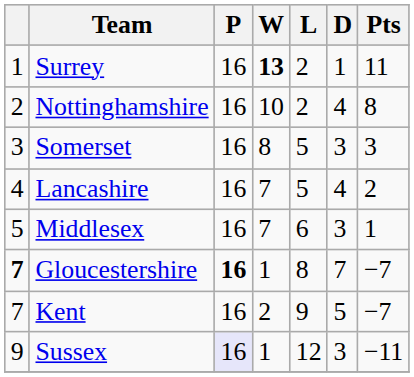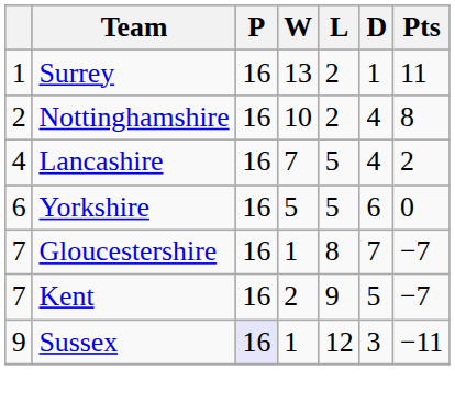Surrey | W: bold -> normal
- row: 3 | Somerset | 16 | 8 | 5 | 3 | 3
- row: 5 | Middlesex | 16 | 7 | 6 | 3 | 1
+ row: 6 | Yorkshire | 16 | 5 | 5 | 6 | 0
Gloucestershire | column 1: bold -> normal
Gloucestershire | P: bold -> normal
